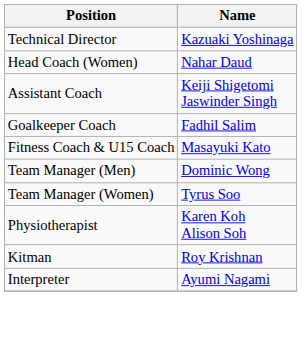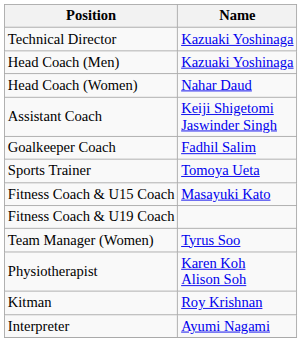+ row: Head Coach (Men) | Kazuaki Yoshinaga
+ row: Sports Trainer | Tomoya Ueta
+ row: Fitness Coach & U19 Coach
- row: Team Manager (Men) | Dominic Wong
